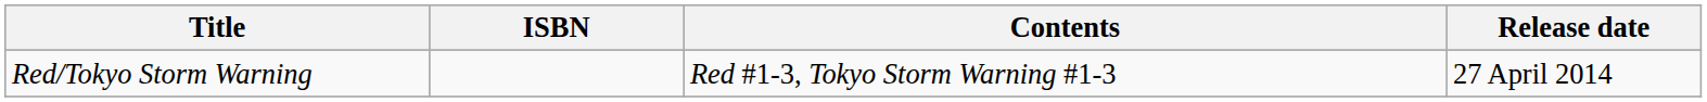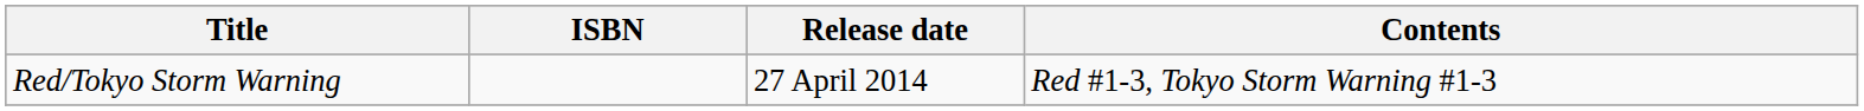columns swapped: Release date <-> Contents
